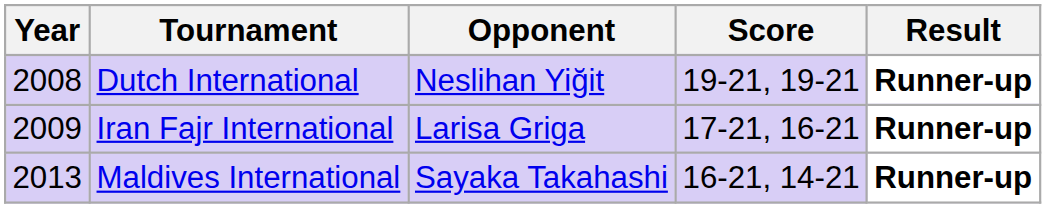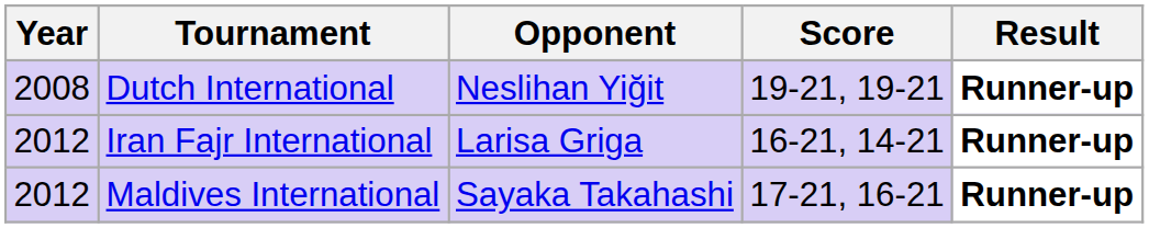Iran Fajr International | Year: 2009 -> 2012
Iran Fajr International | Score: 17-21, 16-21 -> 16-21, 14-21
Maldives International | Year: 2013 -> 2012
Maldives International | Score: 16-21, 14-21 -> 17-21, 16-21
